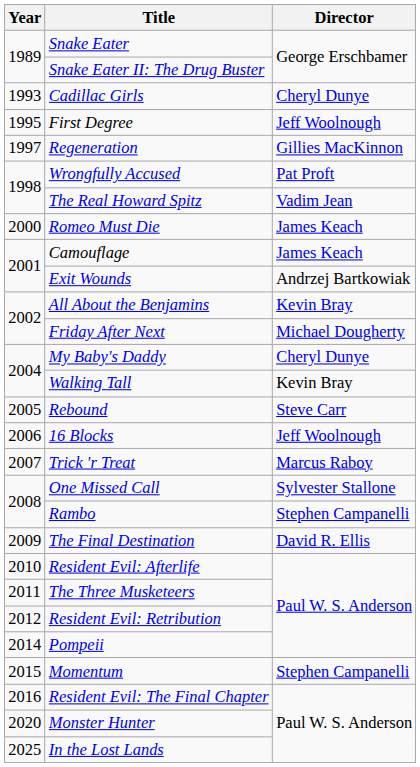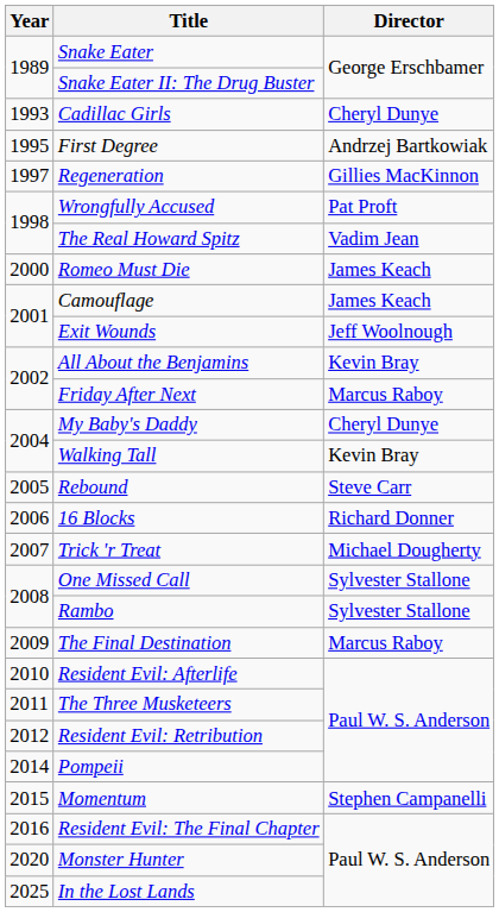First Degree | Director: Jeff Woolnough -> Andrzej Bartkowiak
Exit Wounds | Director: Andrzej Bartkowiak -> Jeff Woolnough
Friday After Next | Director: Michael Dougherty -> Marcus Raboy
16 Blocks | Director: Jeff Woolnough -> Richard Donner
Trick 'r Treat | Director: Marcus Raboy -> Michael Dougherty
Rambo | Director: Stephen Campanelli -> Sylvester Stallone
The Final Destination | Director: David R. Ellis -> Marcus Raboy
